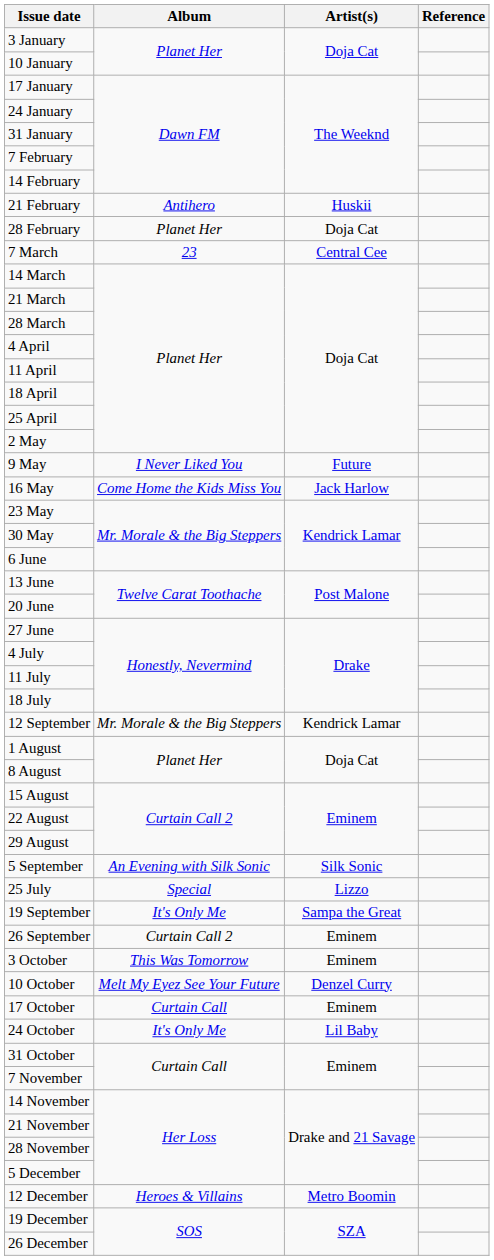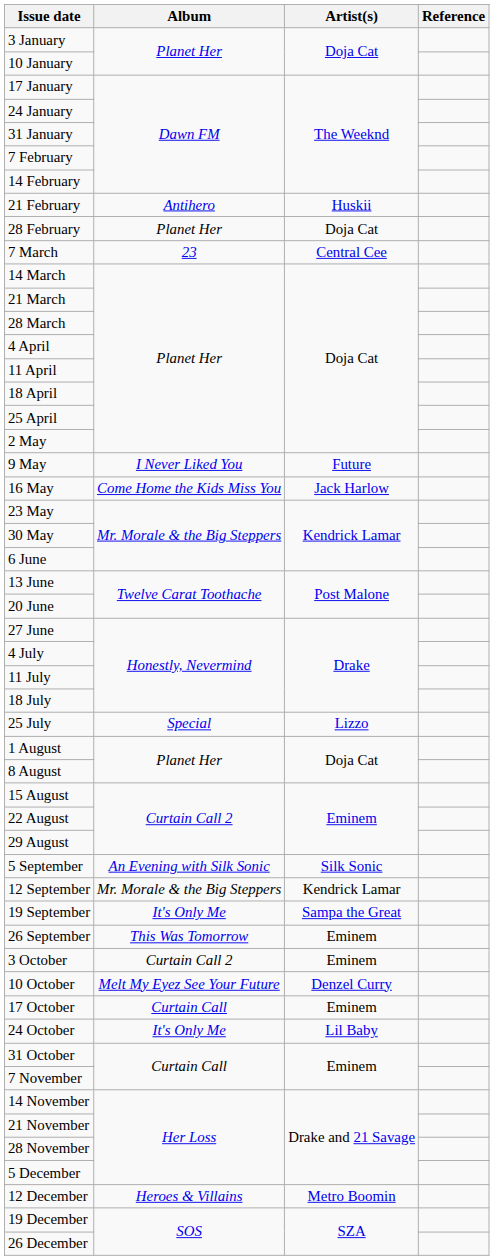rows swapped: 25 July <-> 12 September
26 September | Album: Curtain Call 2 -> This Was Tomorrow
3 October | Album: This Was Tomorrow -> Curtain Call 2
